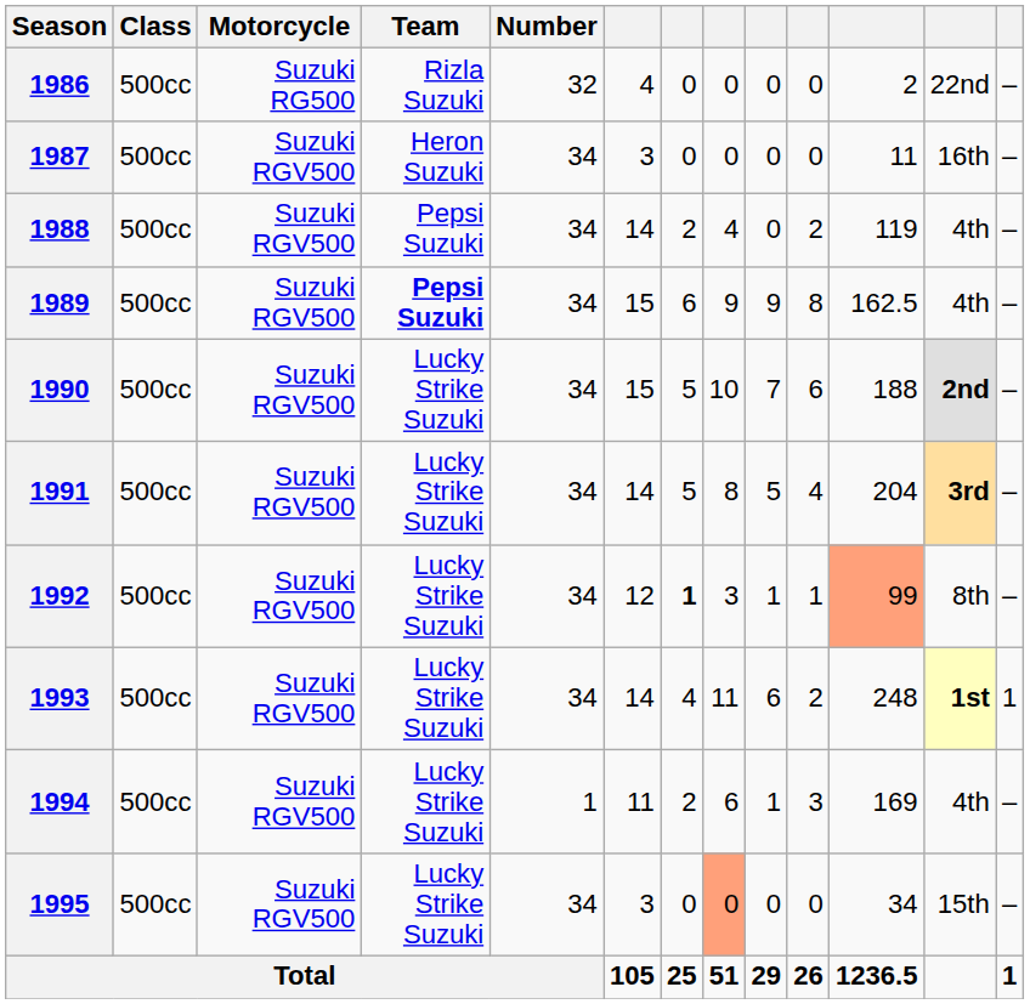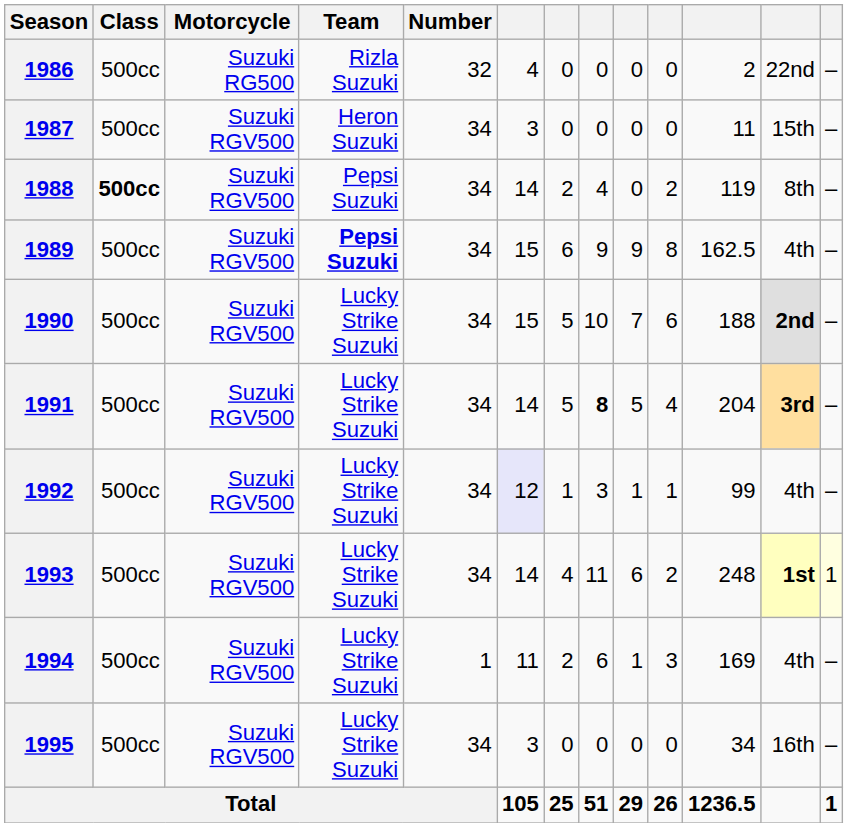1987 | column 12: 16th -> 15th
1988 | Class: normal -> bold
1988 | column 12: 4th -> 8th
1991 | column 8: normal -> bold
1992 | column 6: no background -> lavender background
1992 | column 7: bold -> normal
1992 | column 11: lightsalmon background -> no background
1992 | column 12: 8th -> 4th
1993 | column 13: no background -> lightyellow background
1995 | column 8: lightsalmon background -> no background
1995 | column 12: 15th -> 16th
